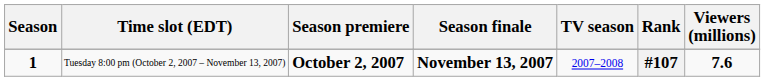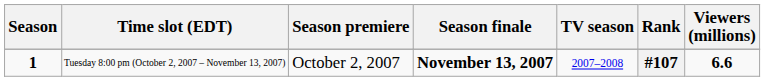Tuesday 8:00 pm (October 2, 2007 – November 13, 2007) | Season premiere: bold -> normal
Tuesday 8:00 pm (October 2, 2007 – November 13, 2007) | Viewers (millions): 7.6 -> 6.6
